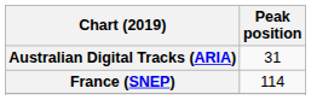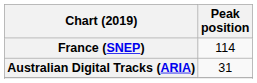rows swapped: Australian Digital Tracks (ARIA) <-> France (SNEP)
